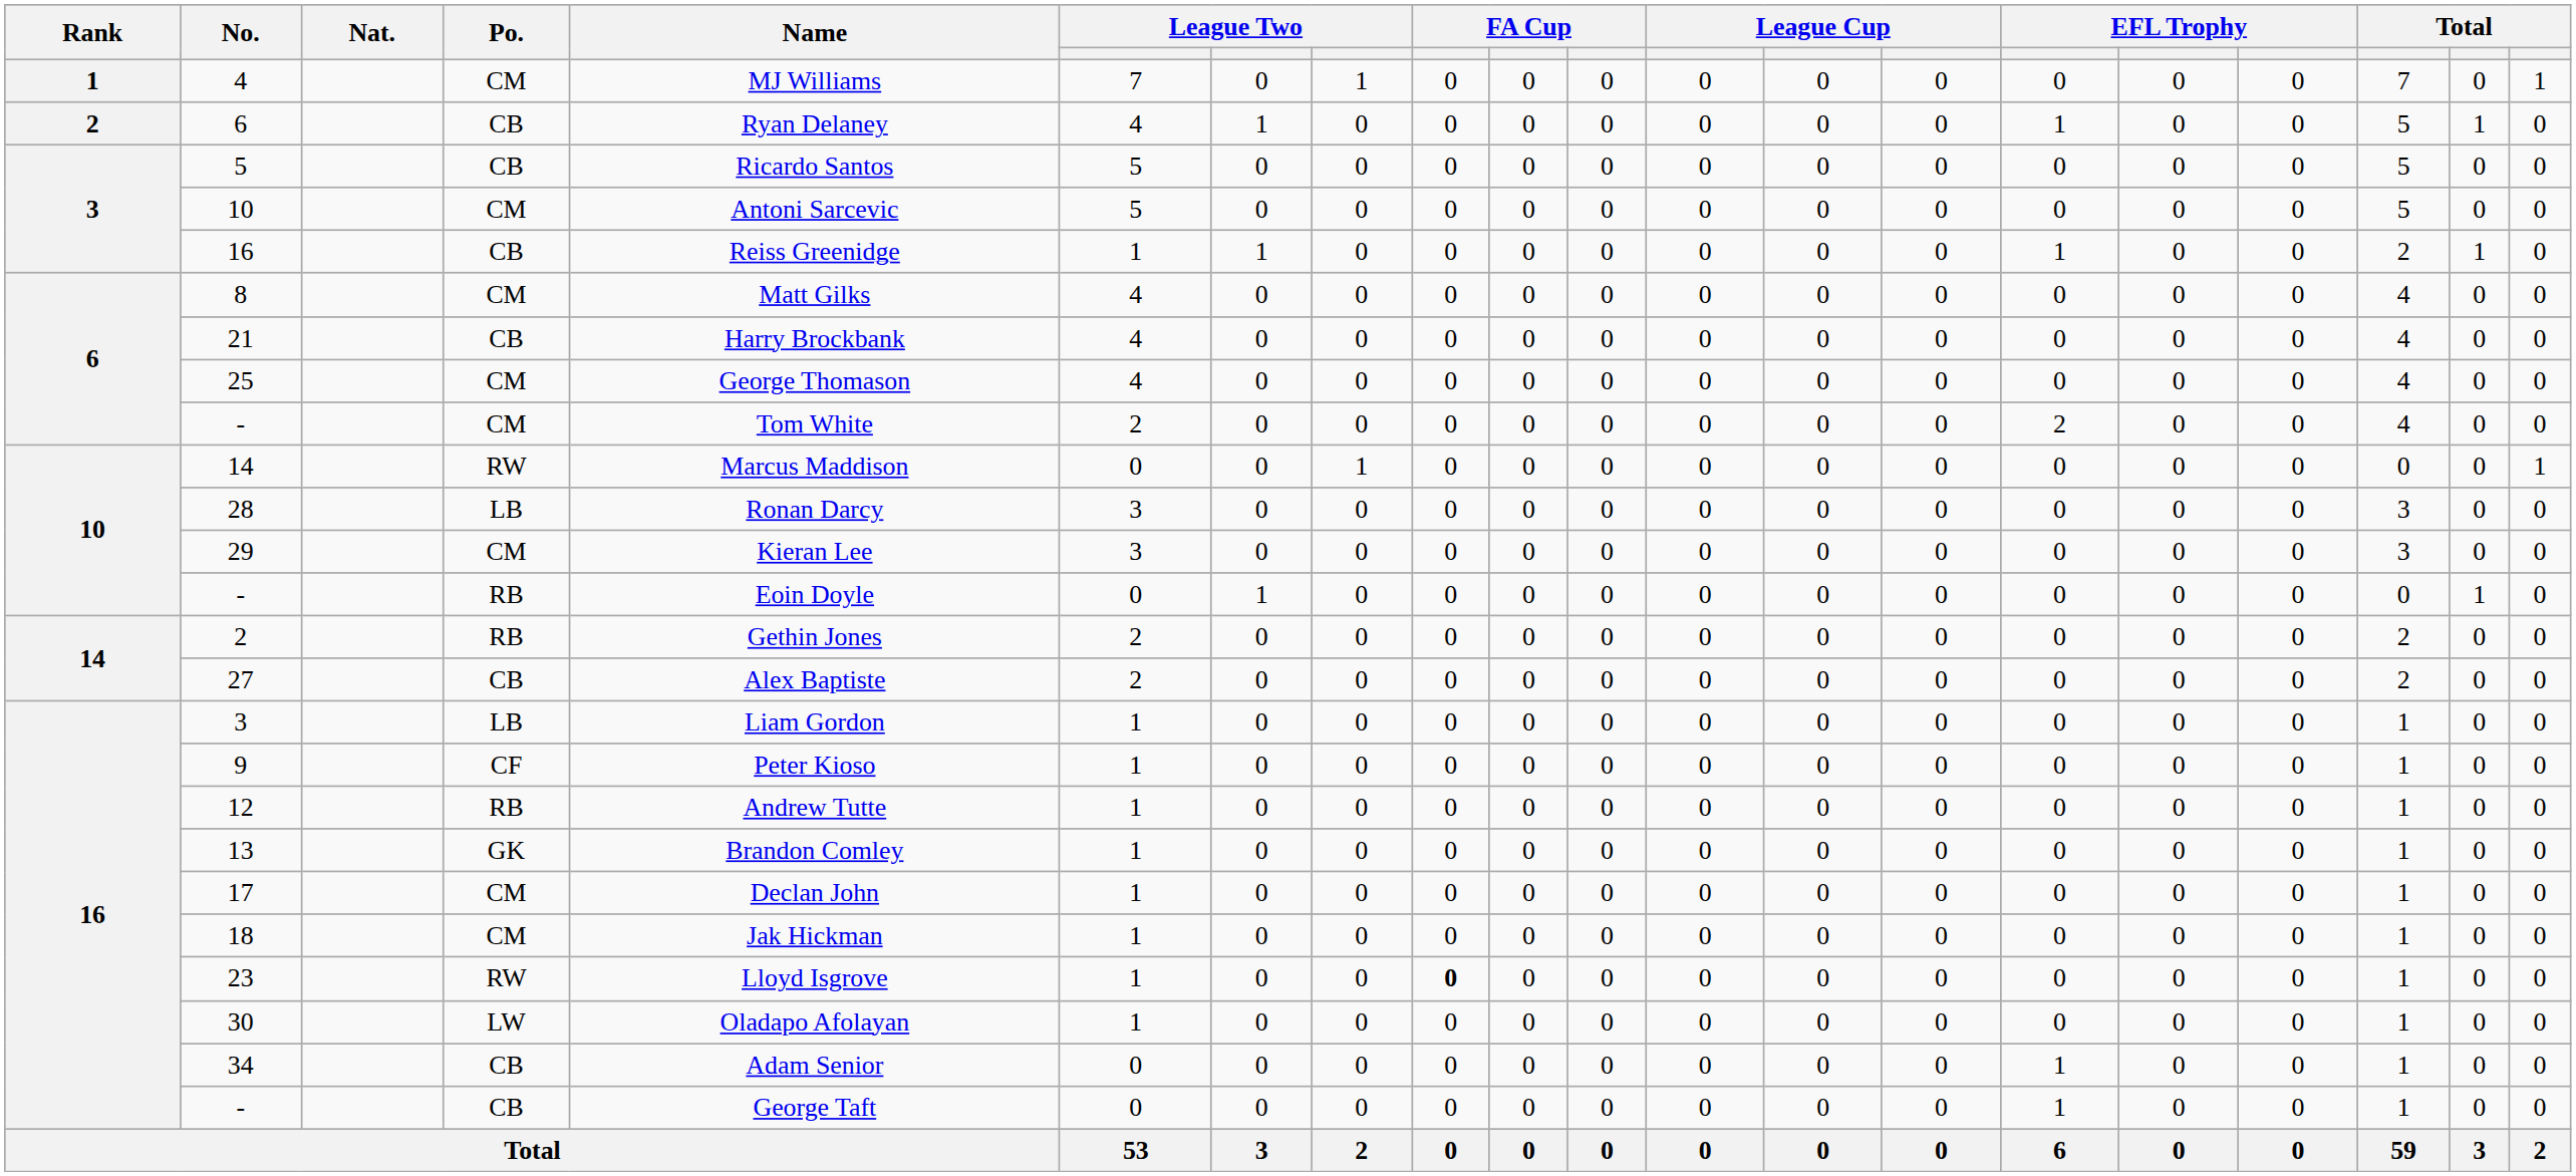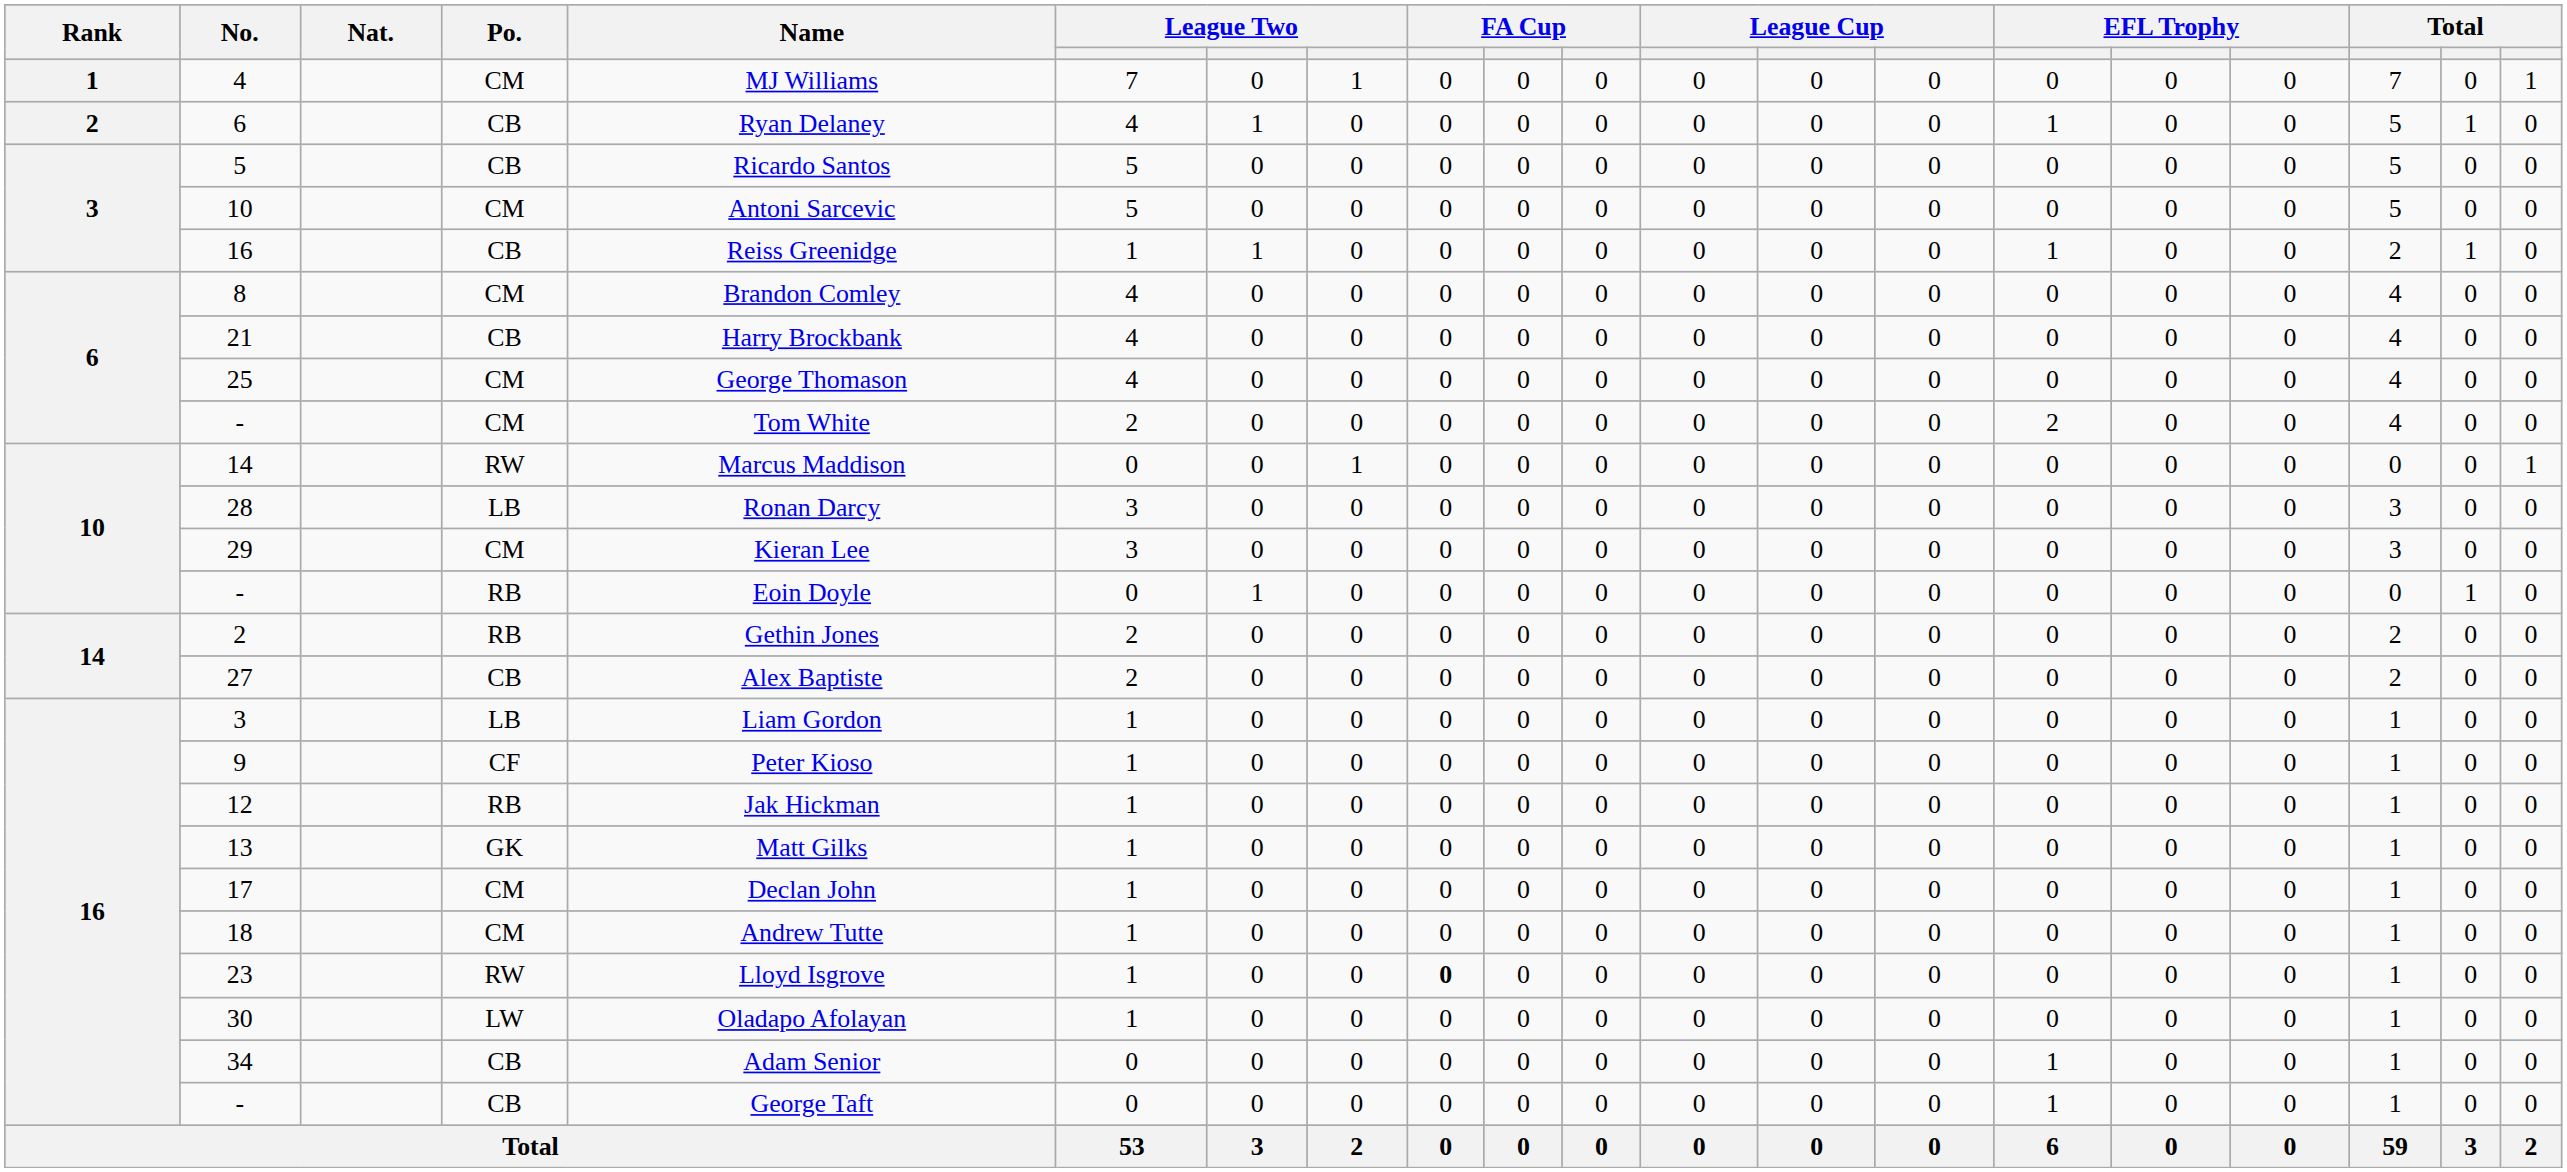8 | Name: Matt Gilks -> Brandon Comley
12 | Name: Andrew Tutte -> Jak Hickman
13 | Name: Brandon Comley -> Matt Gilks
18 | Name: Jak Hickman -> Andrew Tutte
